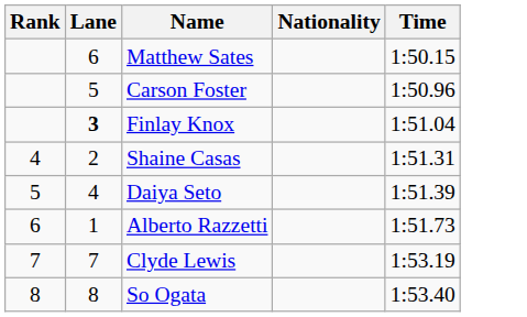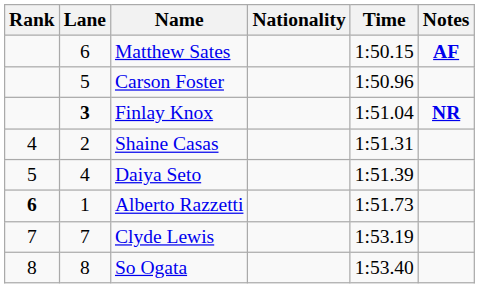+ column: Notes | AF | NR
Alberto Razzetti | Rank: normal -> bold
